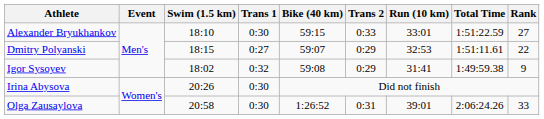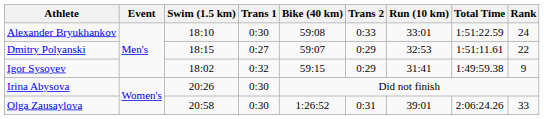Alexander Bryukhankov | Bike (40 km): 59:15 -> 59:08
Alexander Bryukhankov | Rank: 27 -> 24
Igor Sysoyev | Bike (40 km): 59:08 -> 59:15
